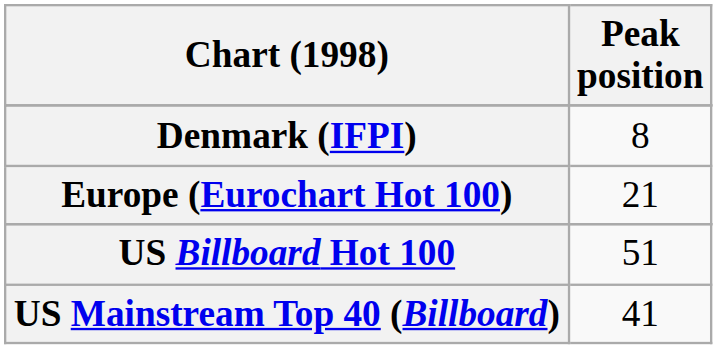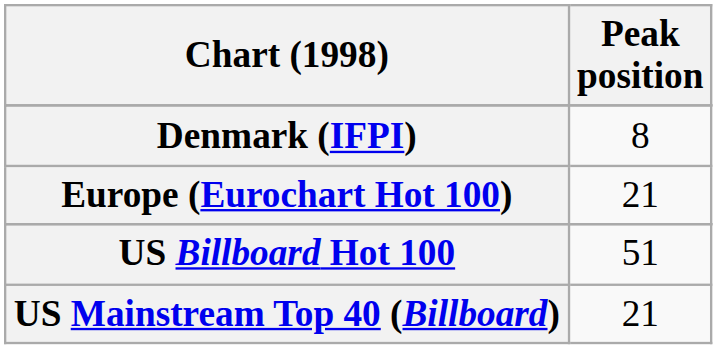US Mainstream Top 40 (Billboard) | Peak position: 41 -> 21
